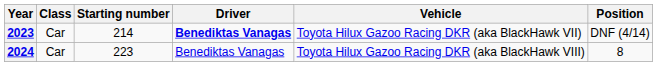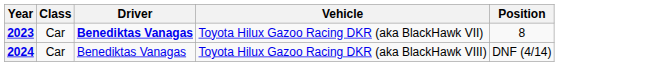- column: Starting number | 214 | 223
2023 | Position: DNF (4/14) -> 8
2024 | Position: 8 -> DNF (4/14)
